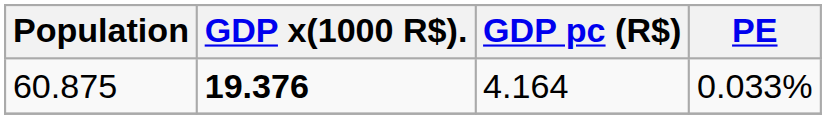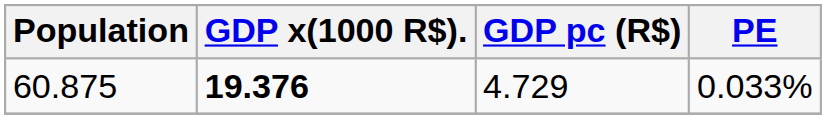60.875 | GDP pc (R$): 4.164 -> 4.729
